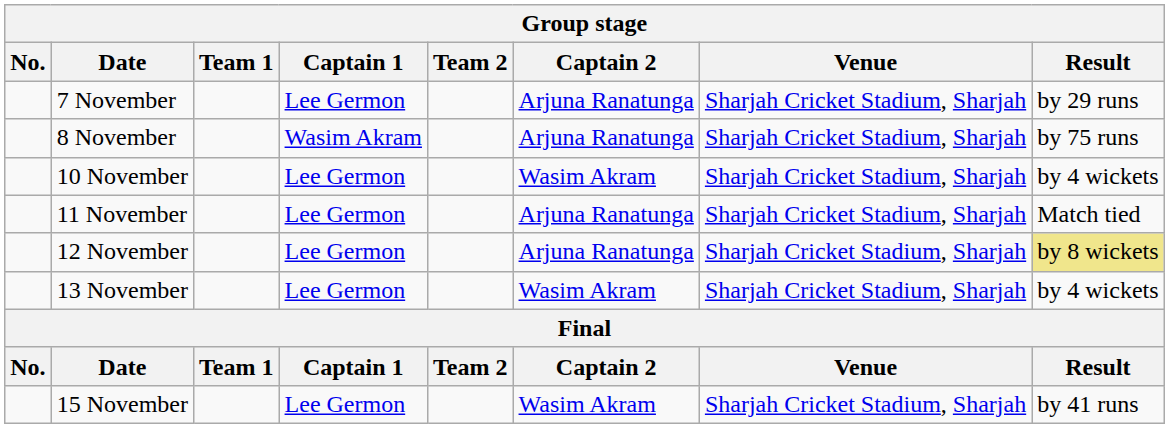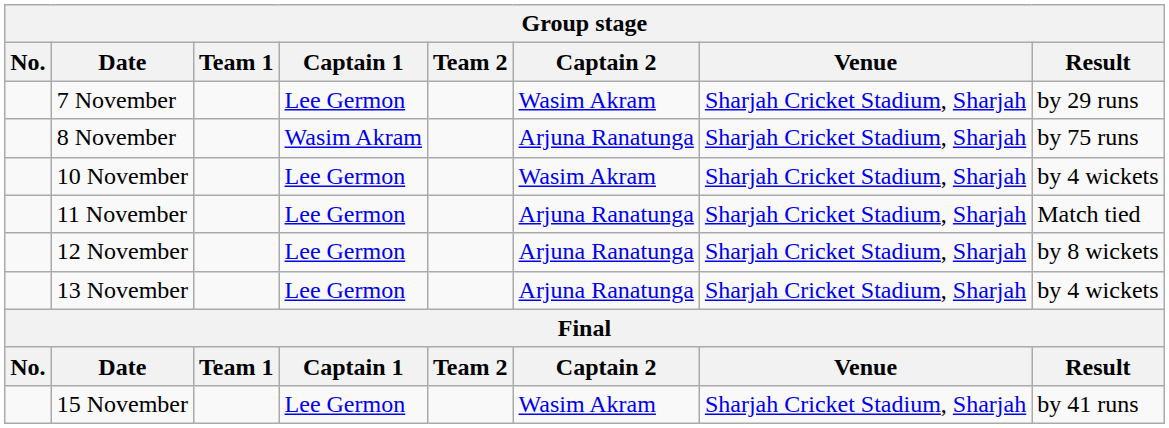7 November | Captain 2: Arjuna Ranatunga -> Wasim Akram
12 November | Result: khaki background -> no background
13 November | Captain 2: Wasim Akram -> Arjuna Ranatunga
